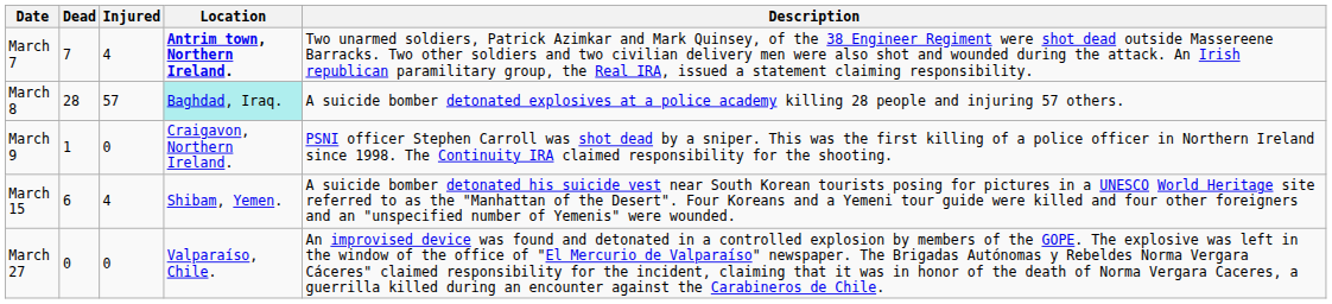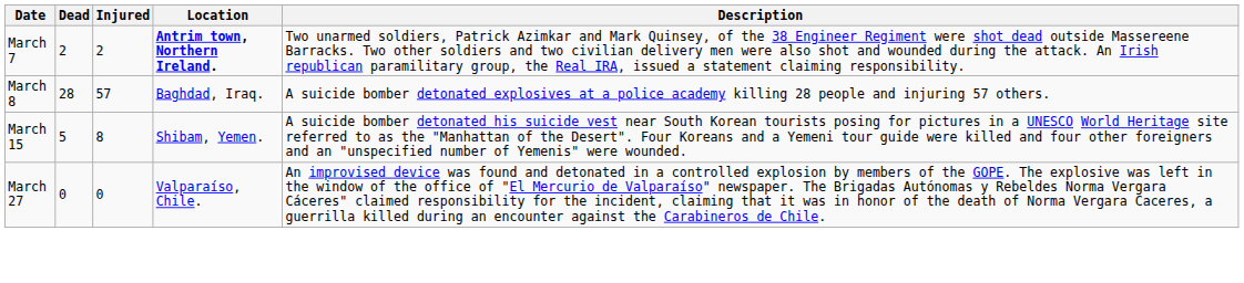March 7 | Dead: 7 -> 2
March 7 | Injured: 4 -> 2
March 8 | Location: paleturquoise background -> no background
- row: March 9 | 1 | 0 | Craigavon, Northern Ireland. | PSNI officer Stephen Carroll was shot dead by a sniper. This was the first killing of a police officer in Northern Ireland since 1998. The Continuity IRA claimed responsibility for the shooting.
March 15 | Dead: 6 -> 5
March 15 | Injured: 4 -> 8
